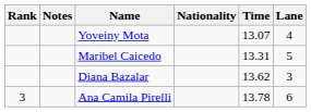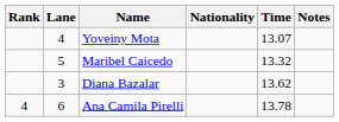columns swapped: Lane <-> Notes
Maribel Caicedo | Time: 13.31 -> 13.32
Ana Camila Pirelli | Rank: 3 -> 4
